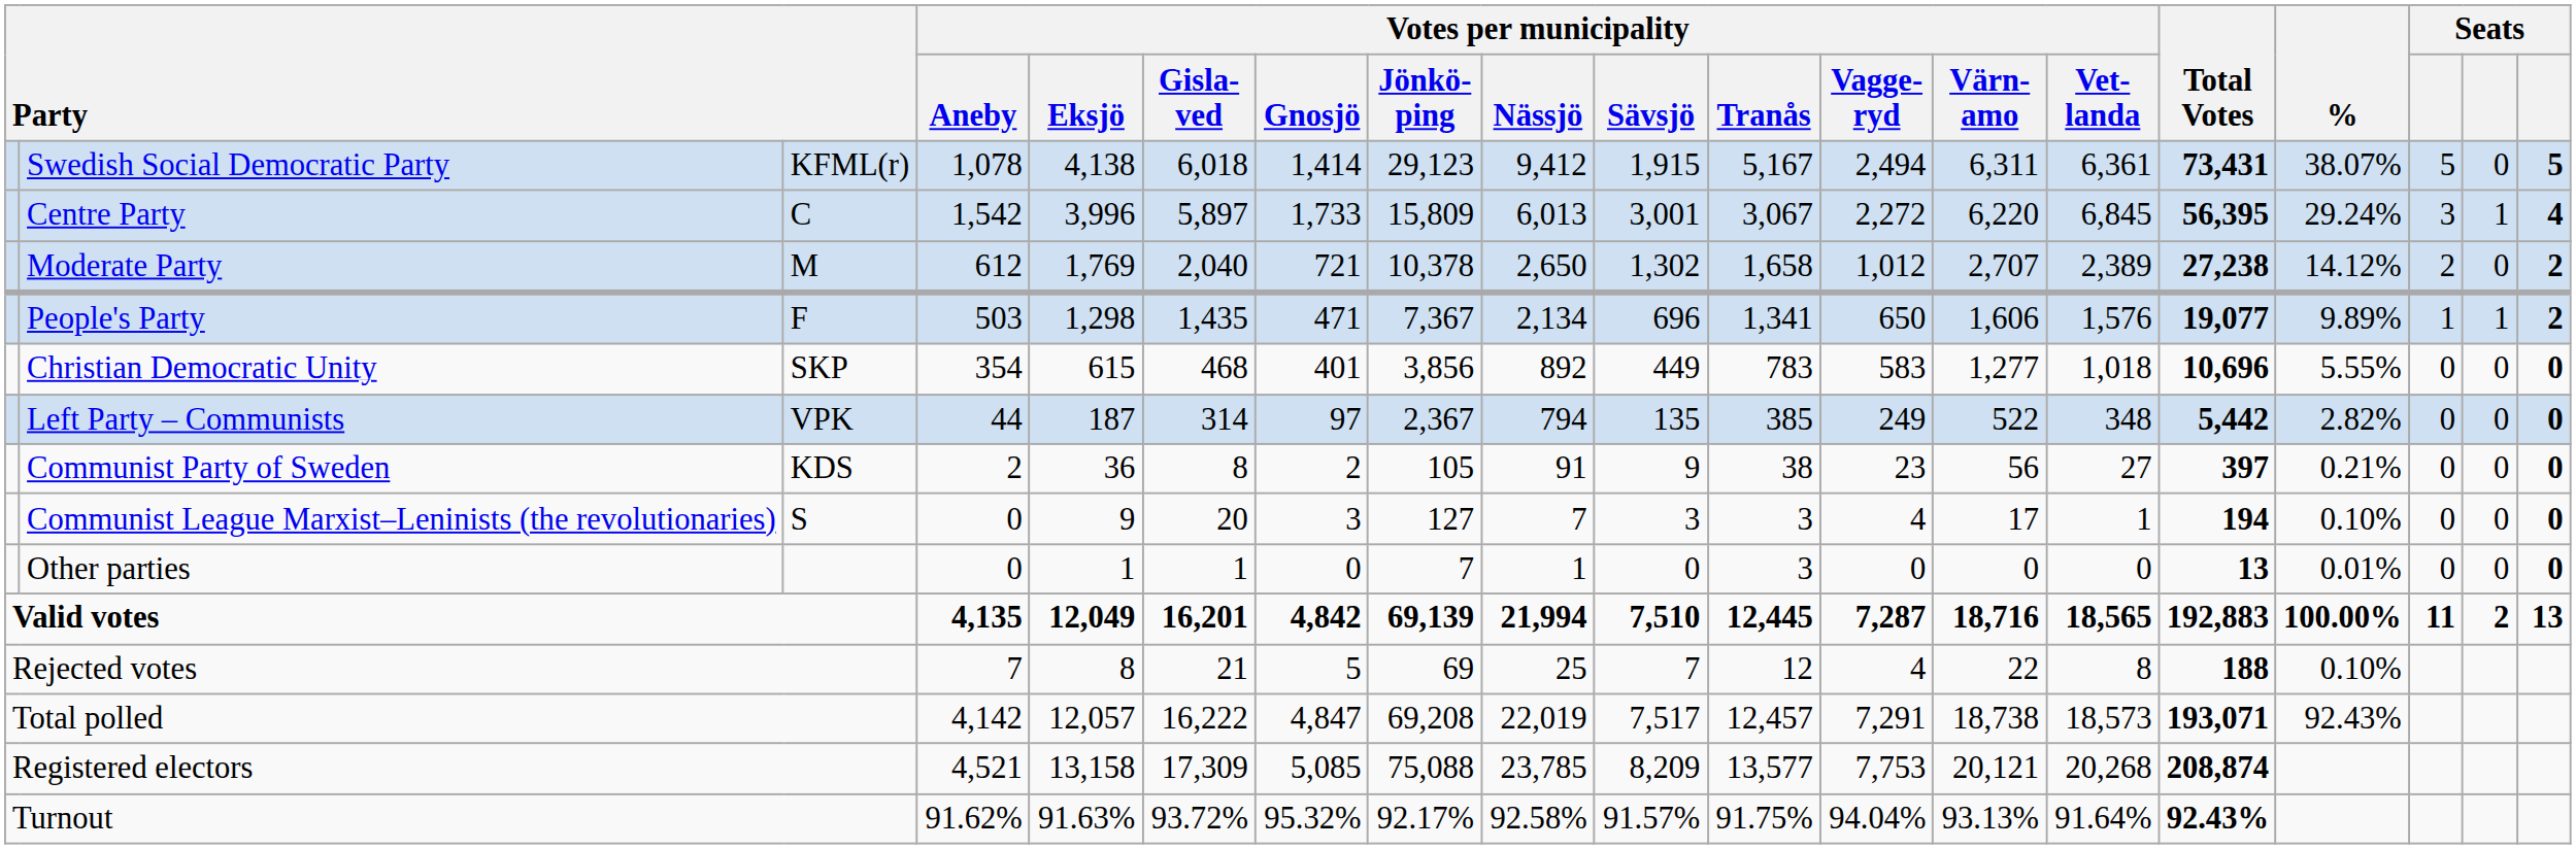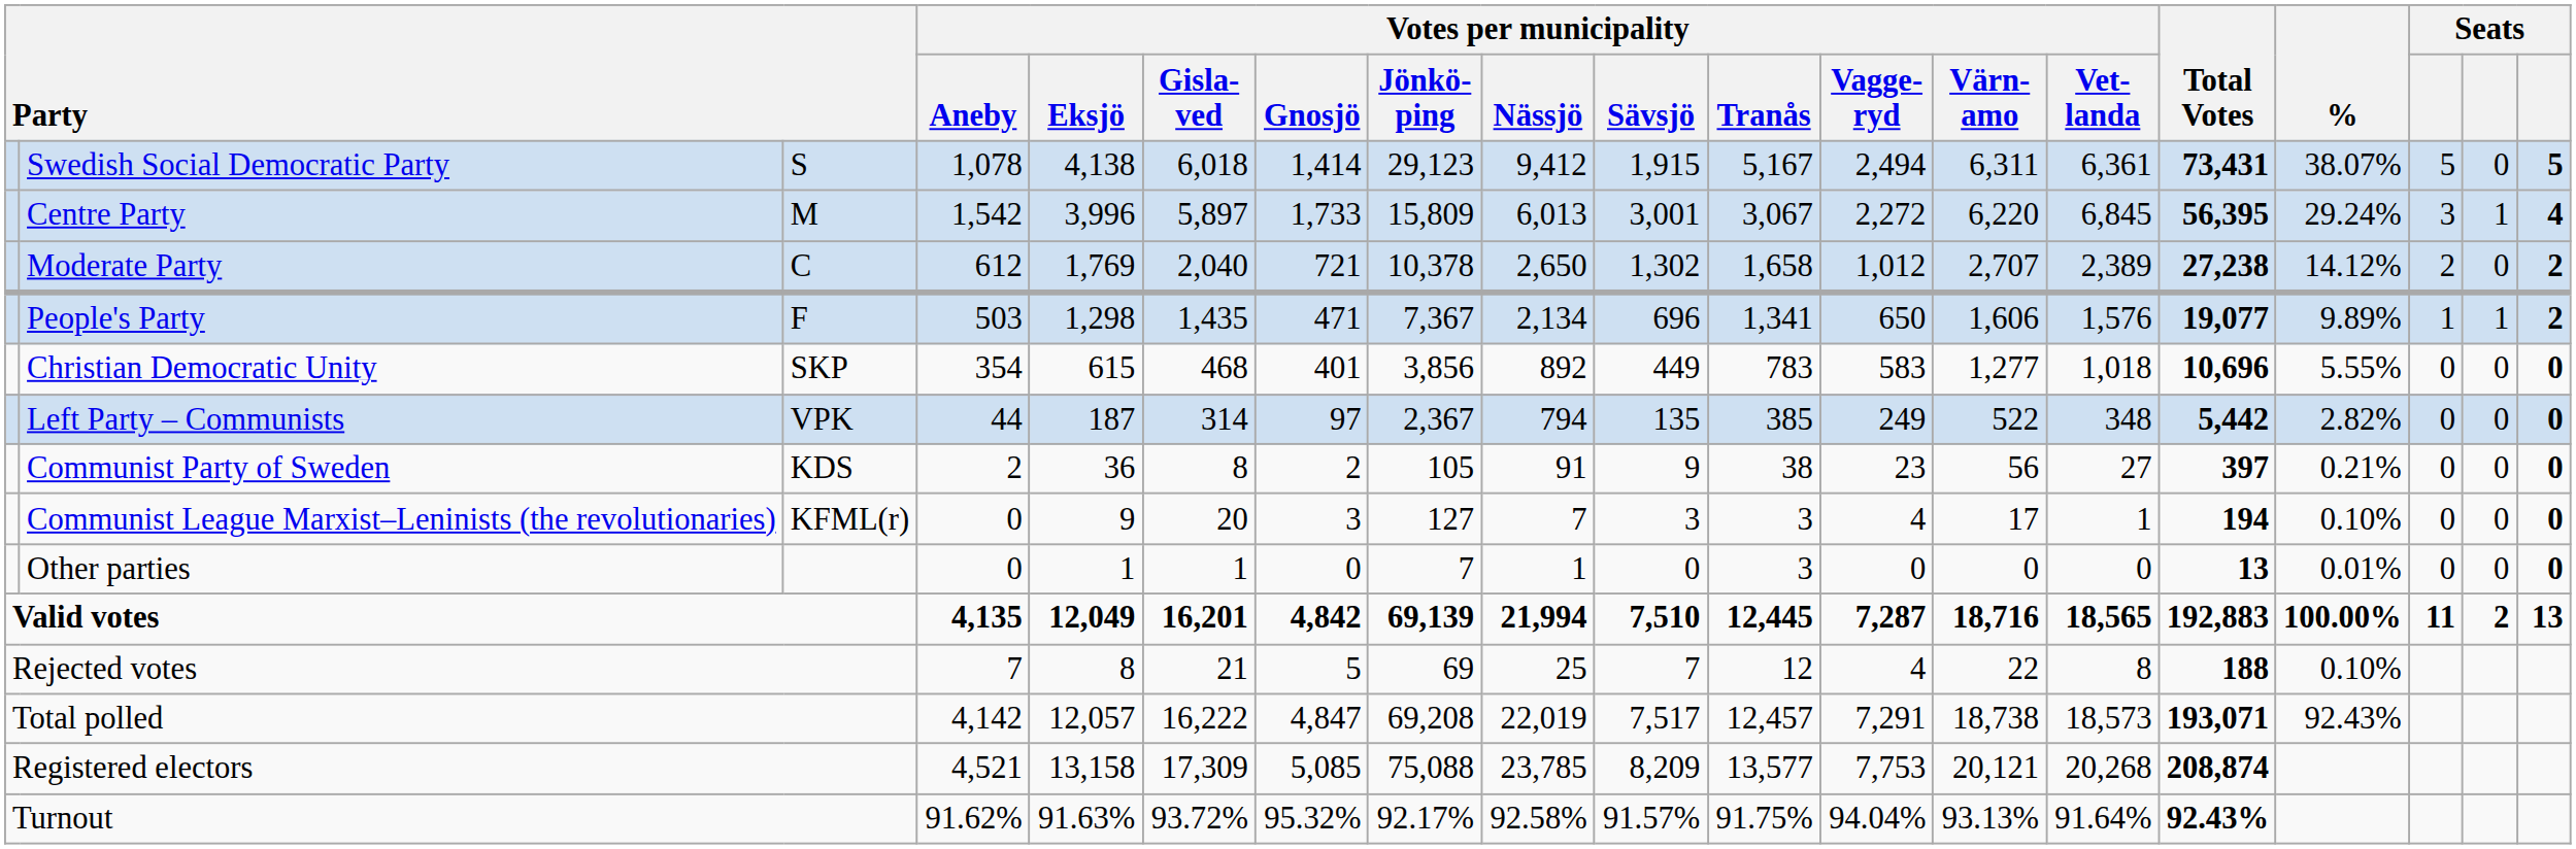Swedish Social Democratic Party | column 3: KFML(r) -> S
Centre Party | column 3: C -> M
Moderate Party | column 3: M -> C
Communist League Marxist–Leninists (the revolutionaries) | column 3: S -> KFML(r)
